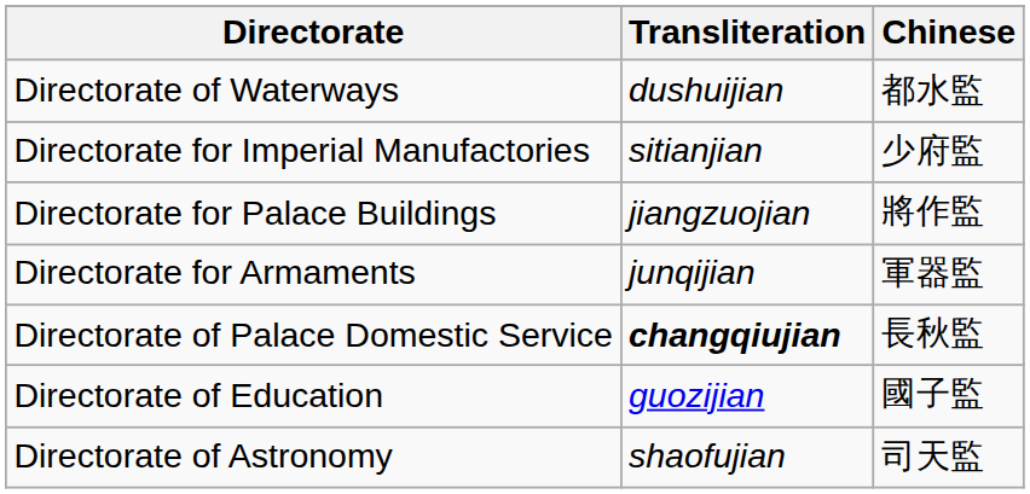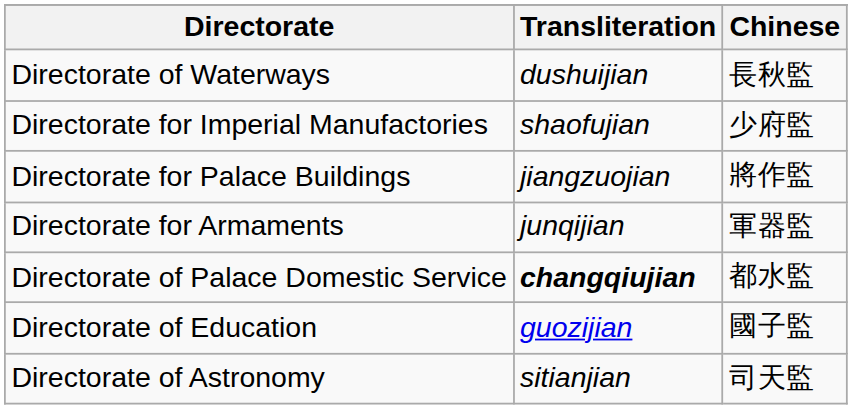Directorate of Waterways | Chinese: 都水監 -> 長秋監
Directorate for Imperial Manufactories | Transliteration: sitianjian -> shaofujian
Directorate of Palace Domestic Service | Chinese: 長秋監 -> 都水監
Directorate of Astronomy | Transliteration: shaofujian -> sitianjian
